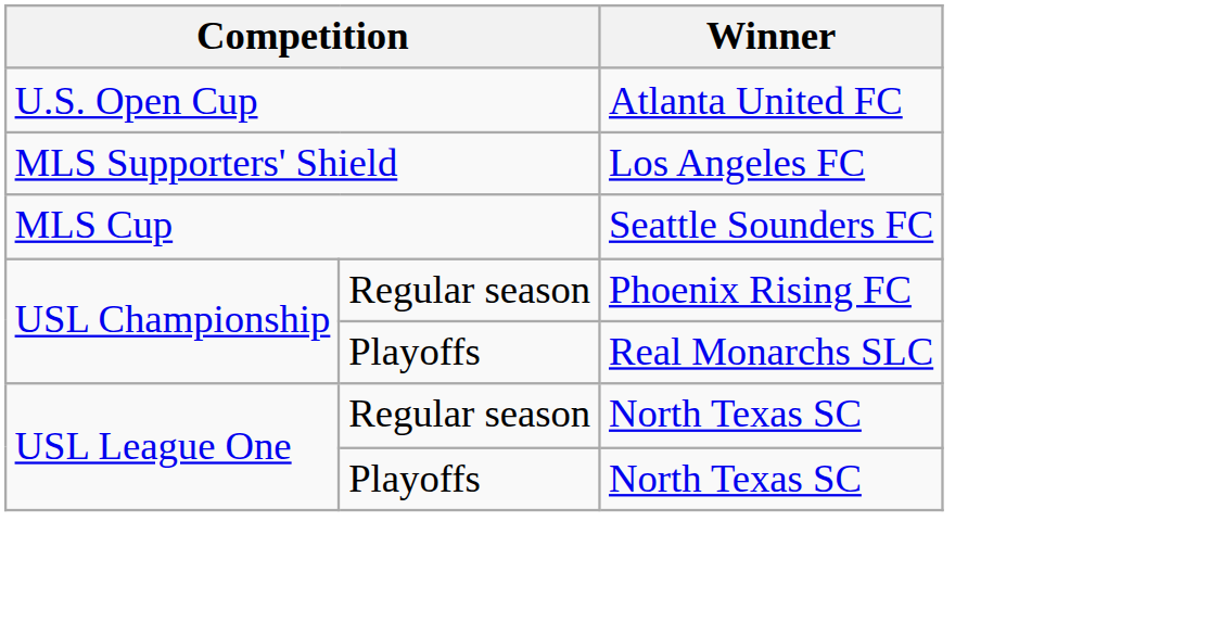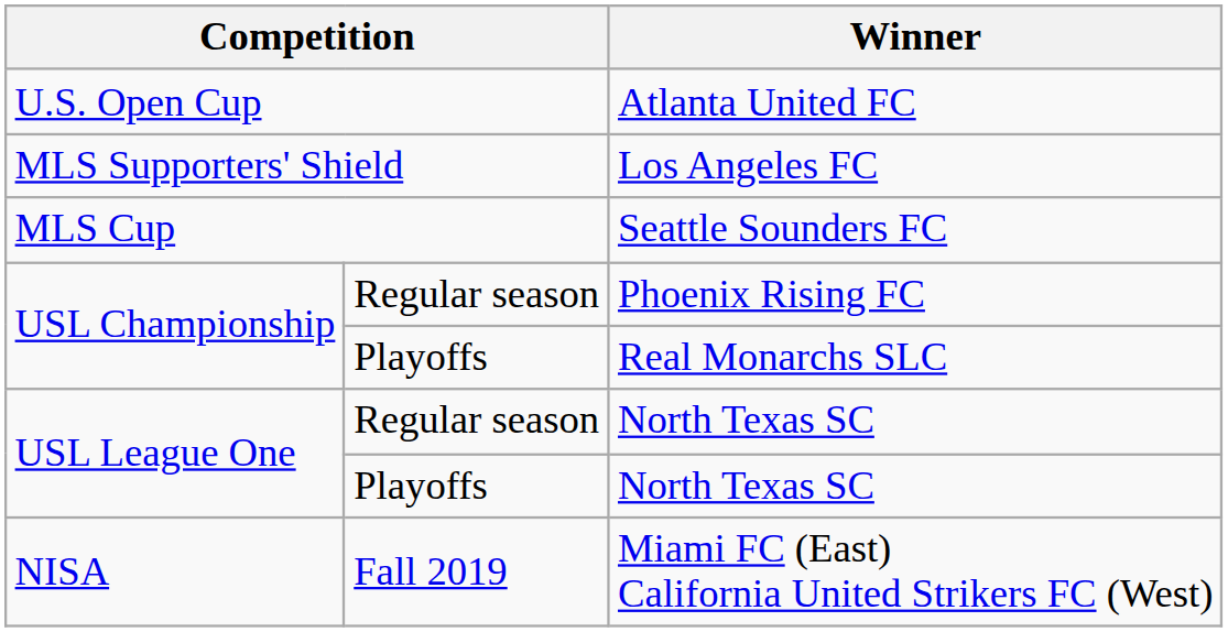+ row: NISA | Fall 2019 | Miami FC (East) California United Strikers FC (West)
